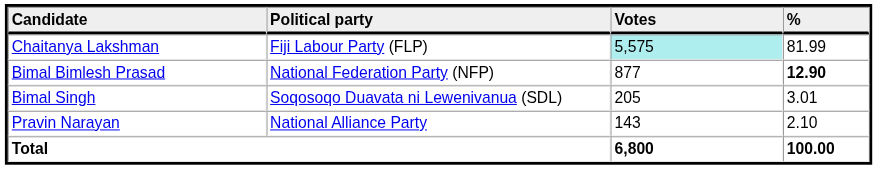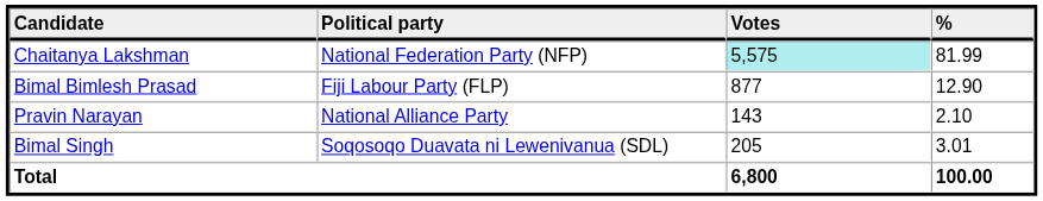Chaitanya Lakshman | Political party: Fiji Labour Party (FLP) -> National Federation Party (NFP)
Bimal Bimlesh Prasad | Political party: National Federation Party (NFP) -> Fiji Labour Party (FLP)
Bimal Bimlesh Prasad | %: bold -> normal
rows swapped: Bimal Singh <-> Pravin Narayan
